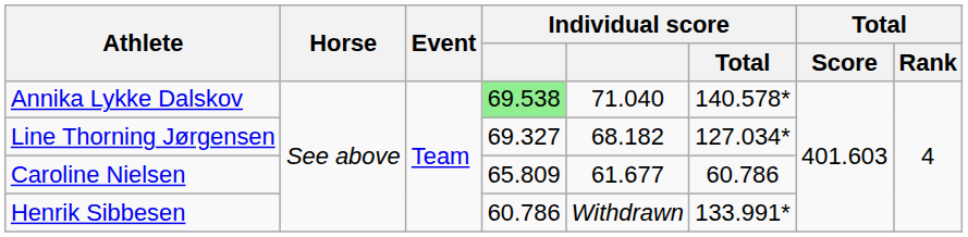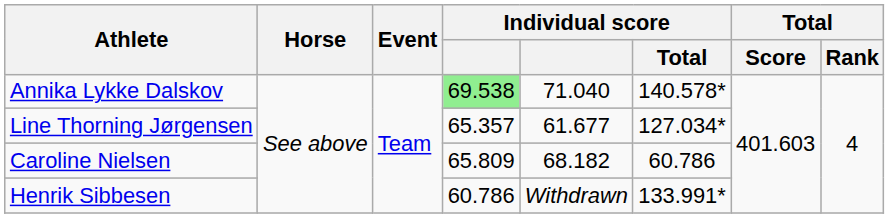Line Thorning Jørgensen | column 4: 69.327 -> 65.357
Line Thorning Jørgensen | column 5: 68.182 -> 61.677
Caroline Nielsen | column 5: 61.677 -> 68.182
